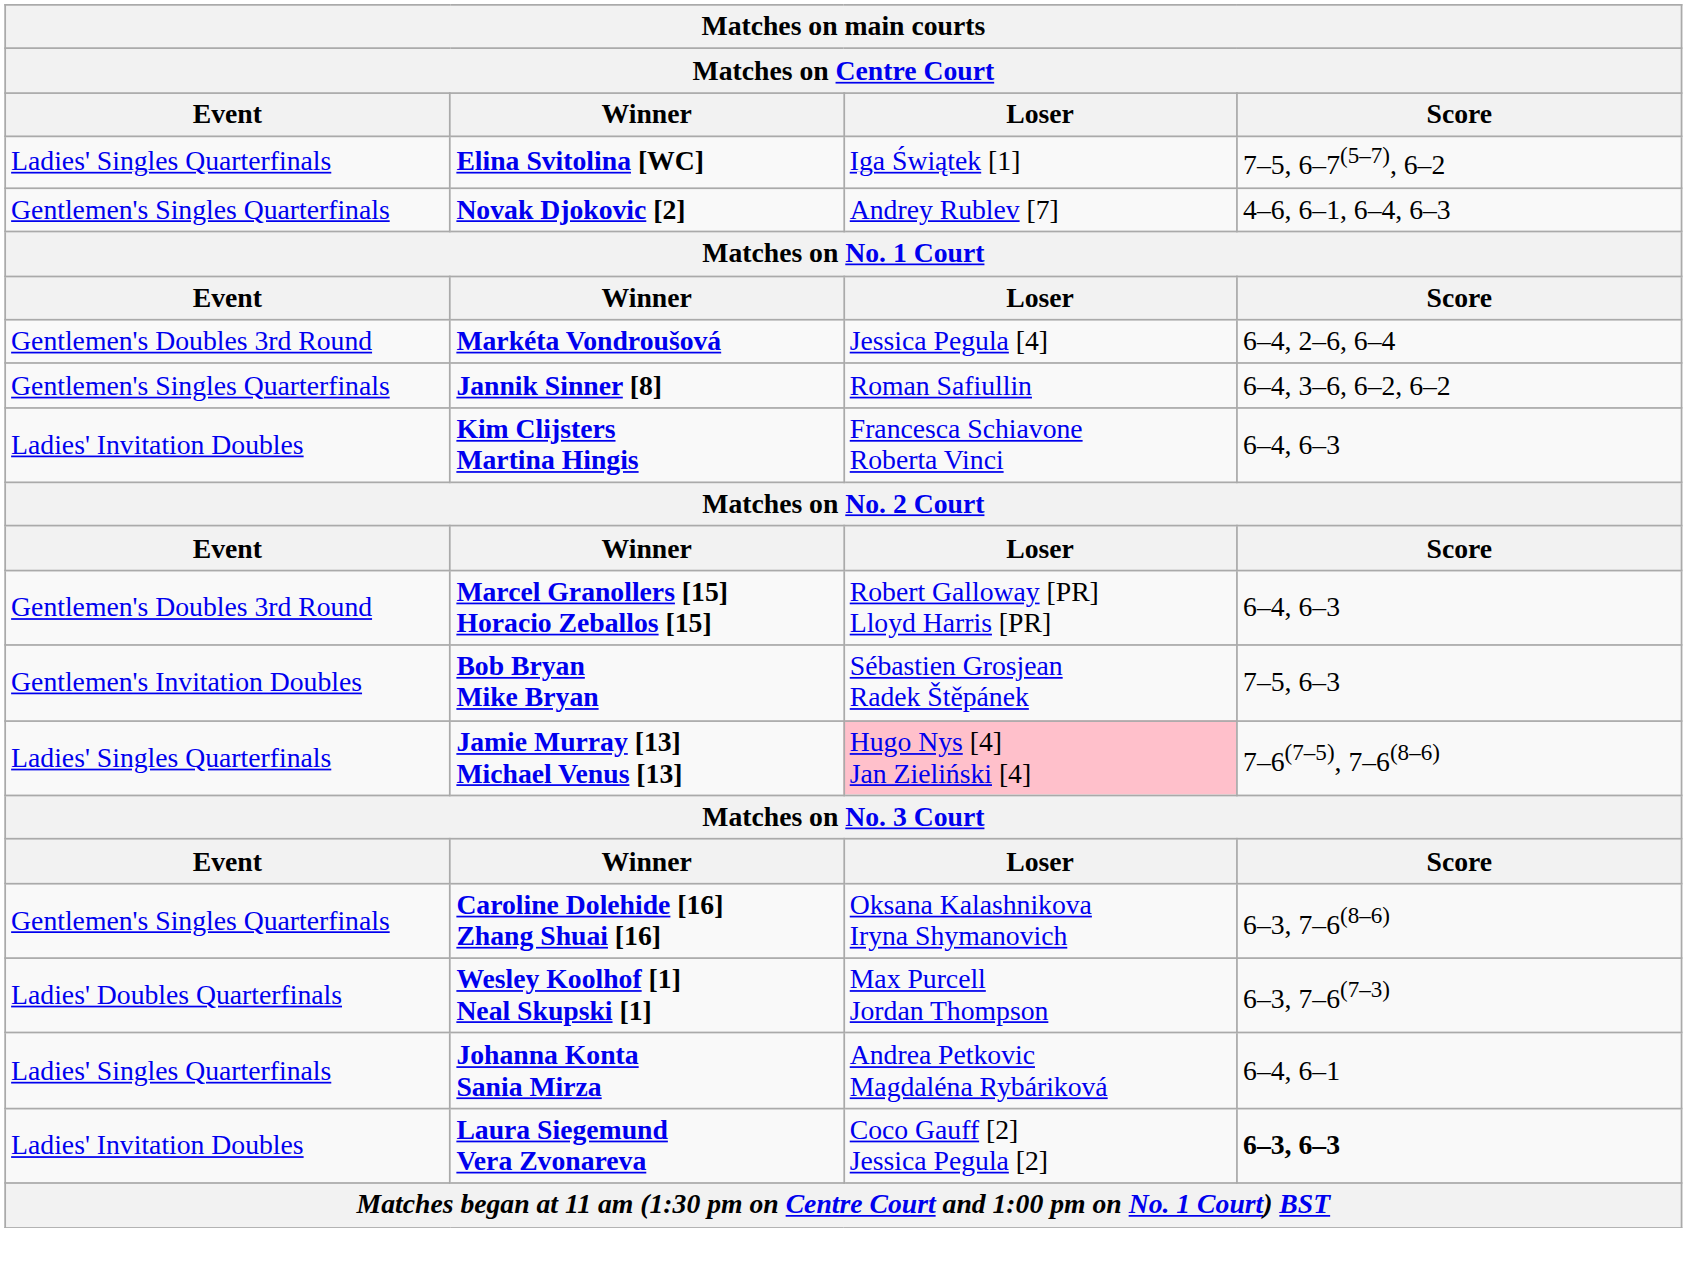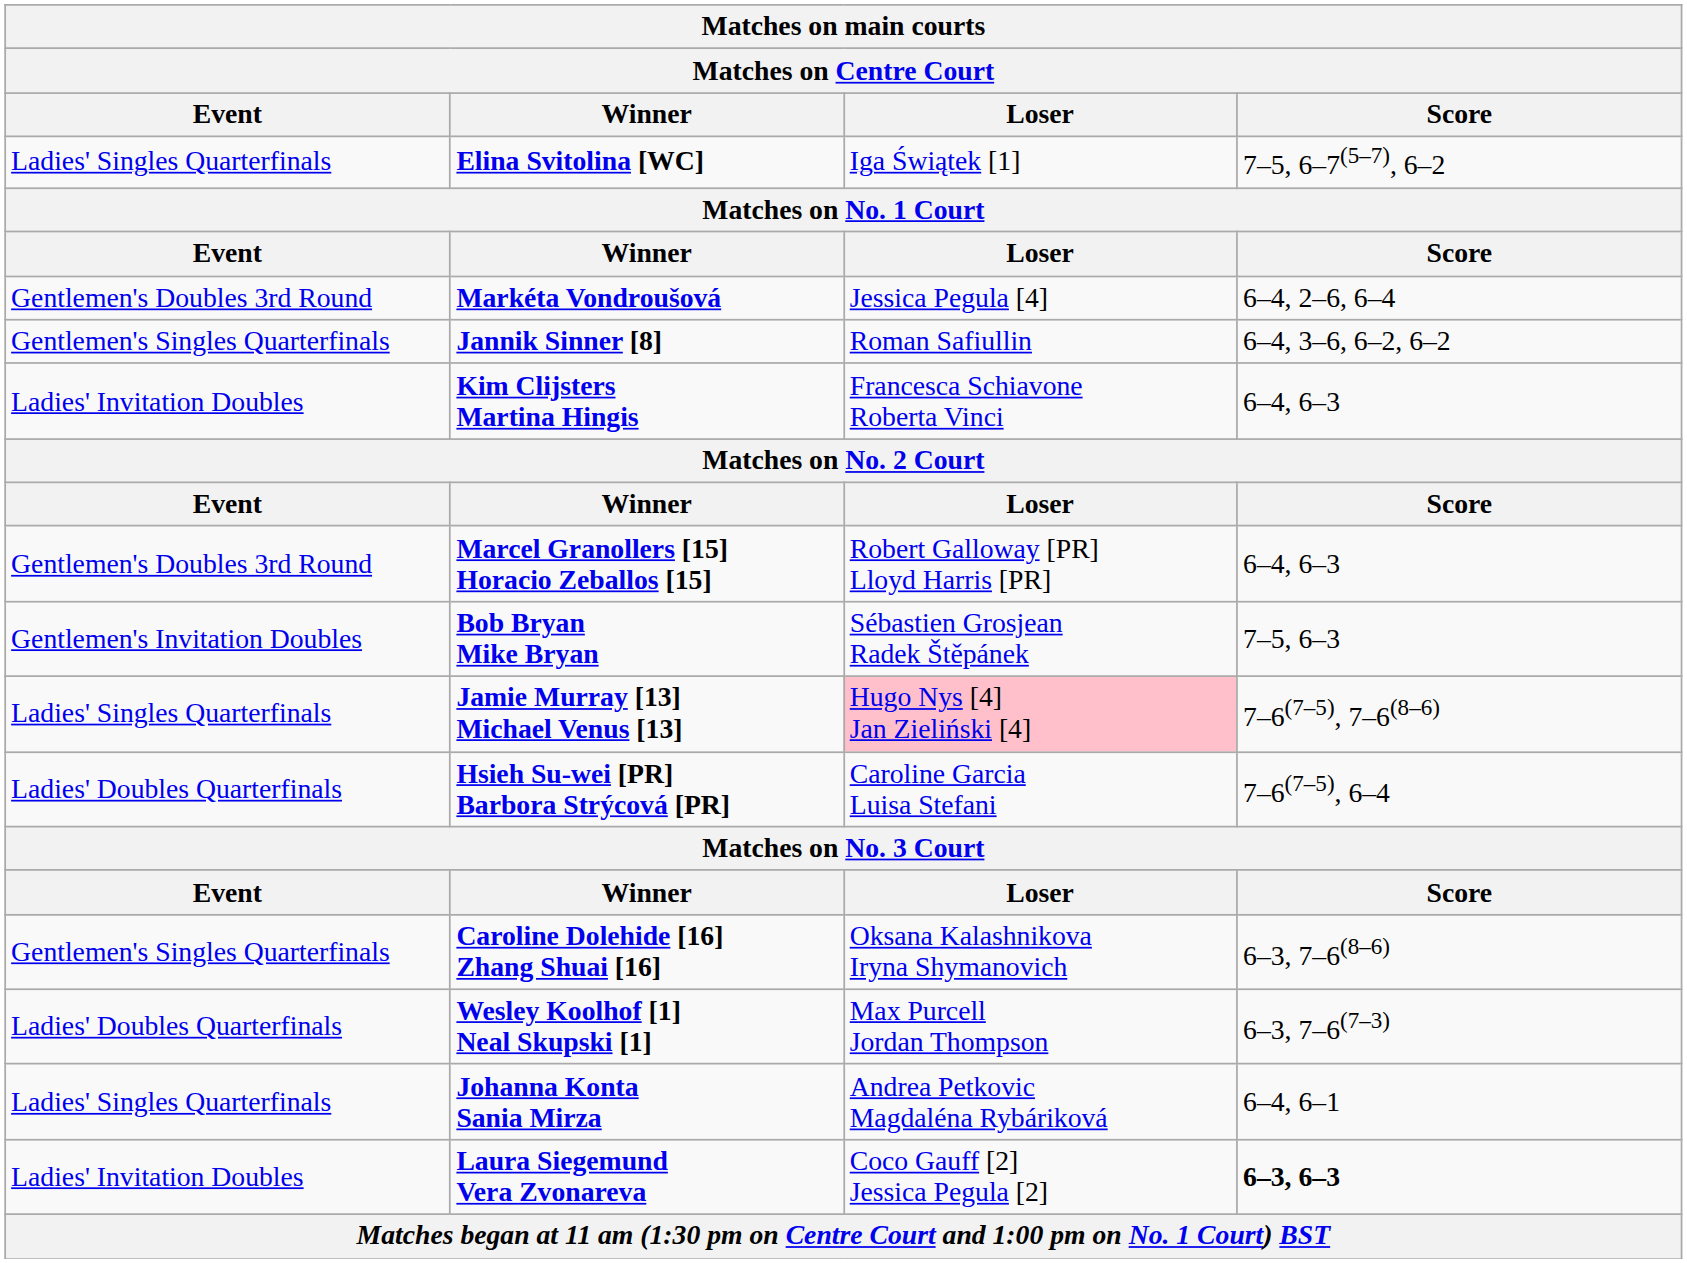- row: Gentlemen's Singles Quarterfinals | Novak Djokovic [2] | Andrey Rublev [7] | 4–6, 6–1, 6–4, 6–3
+ row: Ladies' Doubles Quarterfinals | Hsieh Su-wei [PR] Barbora Strýcová [PR] | Caroline Garcia Luisa Stefani | 7–6(7–5), 6–4
